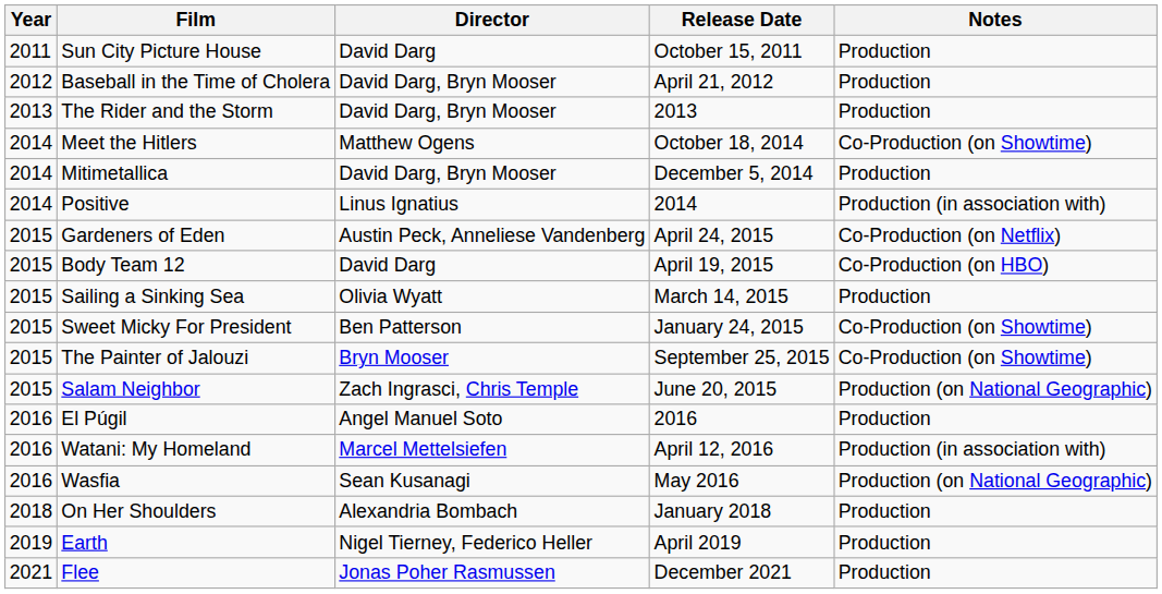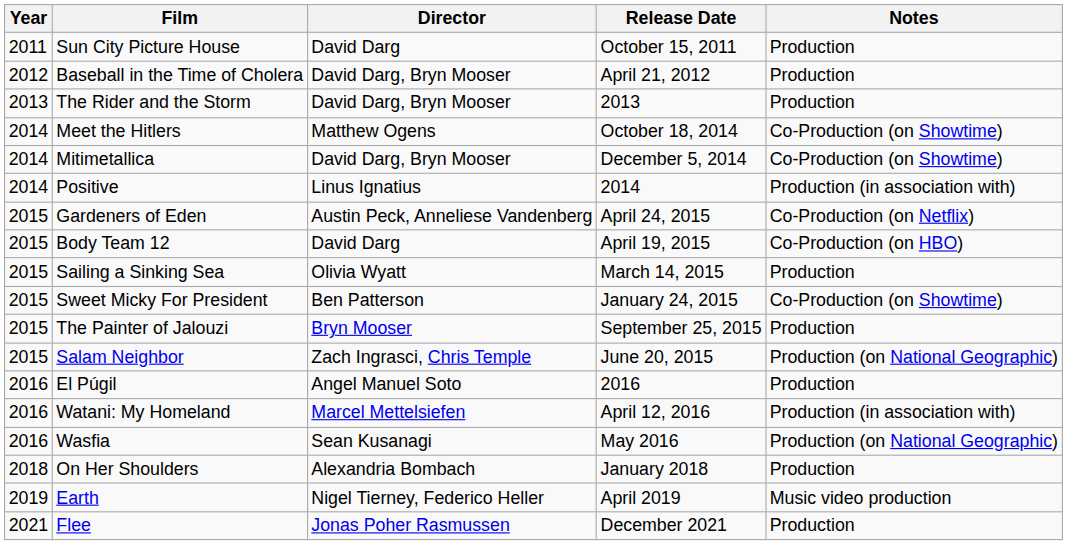Mitimetallica | Notes: Production -> Co-Production (on Showtime)
The Painter of Jalouzi | Notes: Co-Production (on Showtime) -> Production
Earth | Notes: Production -> Music video production
